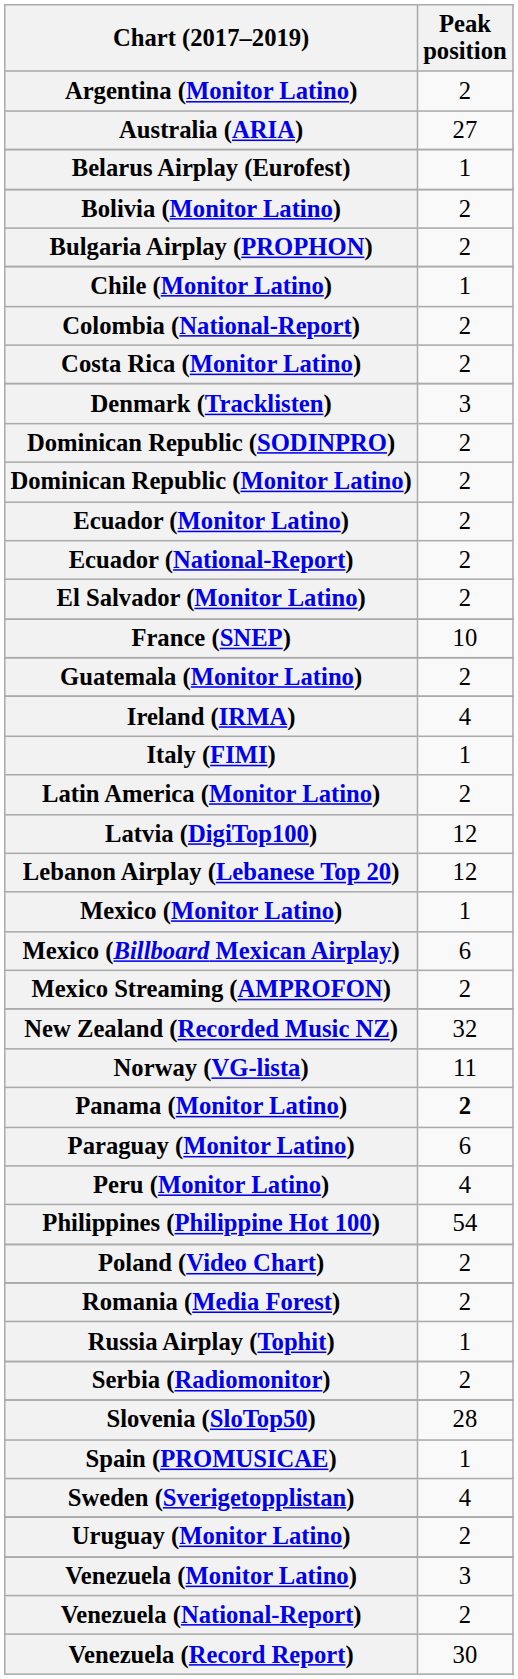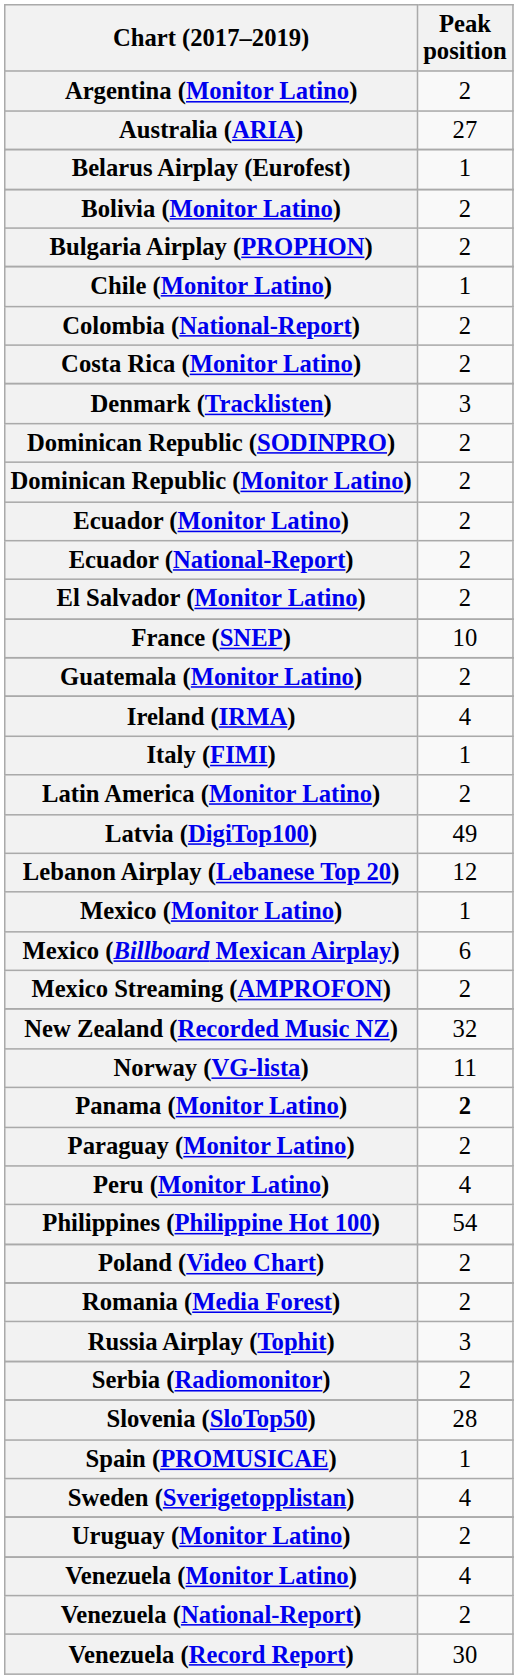Latvia (DigiTop100) | Peak position: 12 -> 49
Paraguay (Monitor Latino) | Peak position: 6 -> 2
Russia Airplay (Tophit) | Peak position: 1 -> 3
Venezuela (Monitor Latino) | Peak position: 3 -> 4
